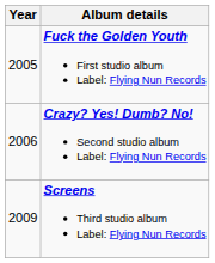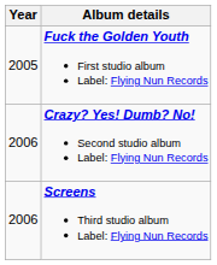Screens Third studio album Label: Flying Nun Records | Year: 2009 -> 2006
